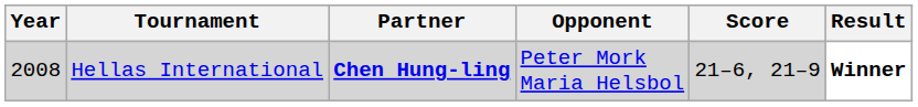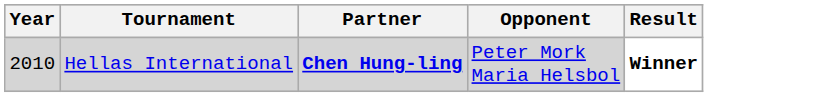- column: Score | 21–6, 21–9
Hellas International | Year: 2008 -> 2010
